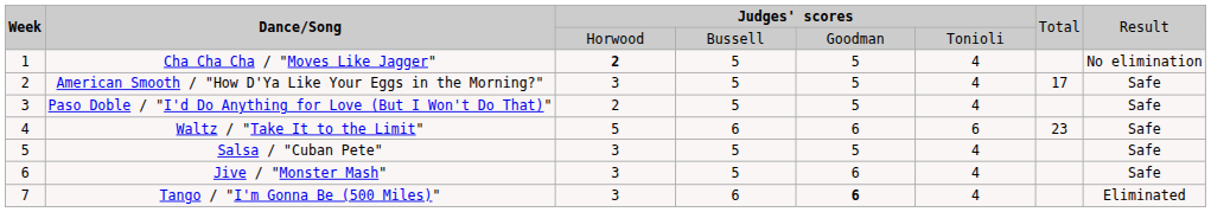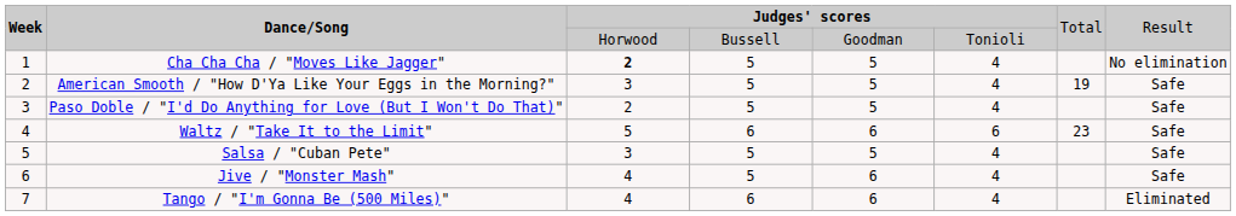American Smooth / "How D'Ya Like Your Eggs in the Morning?" | column 7: 17 -> 19
Jive / "Monster Mash" | column 3: 3 -> 4
Tango / "I'm Gonna Be (500 Miles)" | column 3: 3 -> 4
Tango / "I'm Gonna Be (500 Miles)" | column 5: bold -> normal
